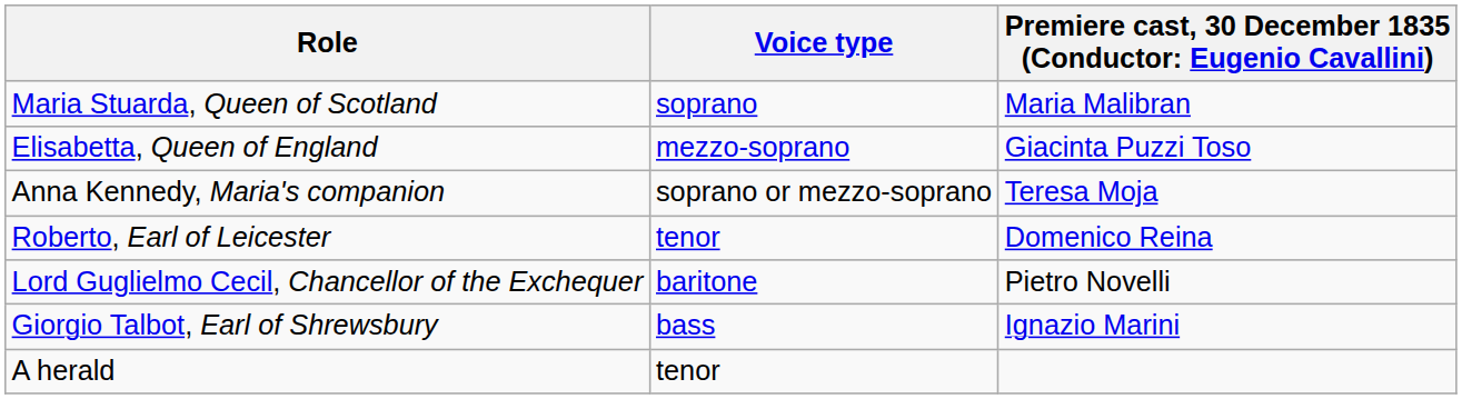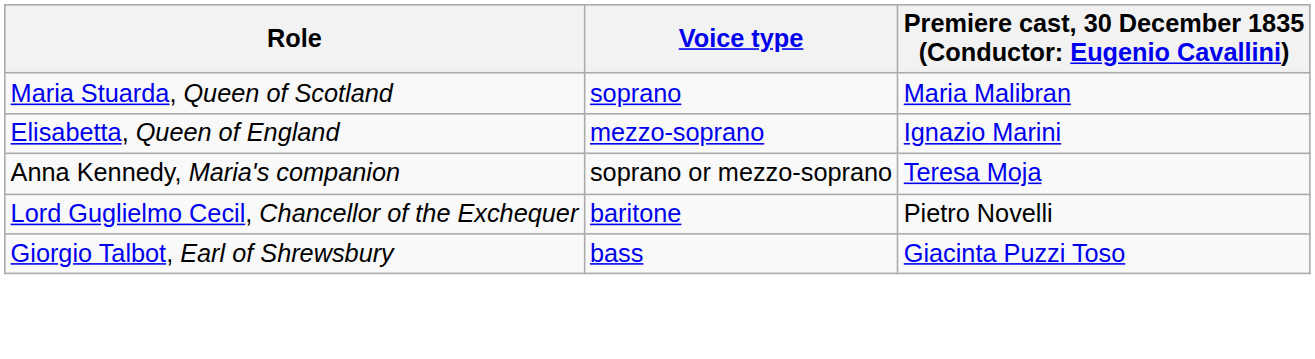Elisabetta, Queen of England | column 3: Giacinta Puzzi Toso -> Ignazio Marini
- row: Roberto, Earl of Leicester | tenor | Domenico Reina
Giorgio Talbot, Earl of Shrewsbury | column 3: Ignazio Marini -> Giacinta Puzzi Toso
- row: A herald | tenor
